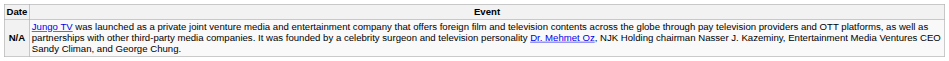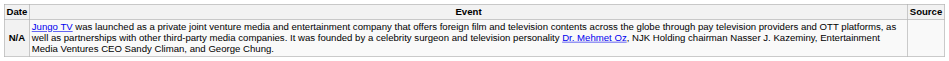+ column: Source
